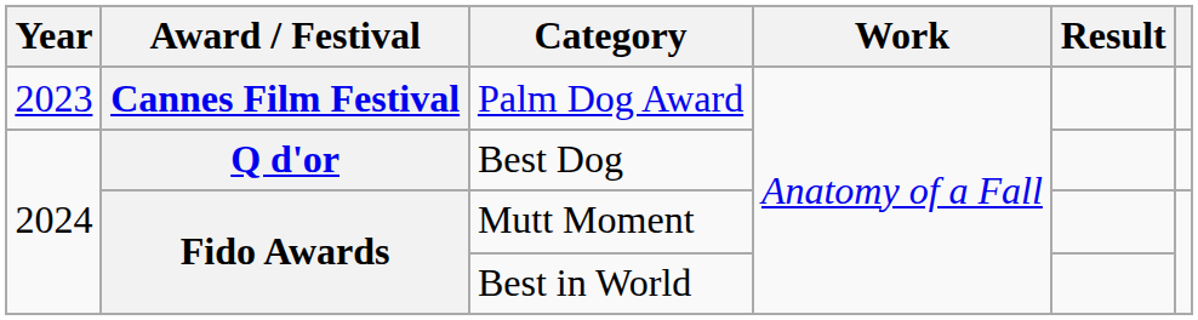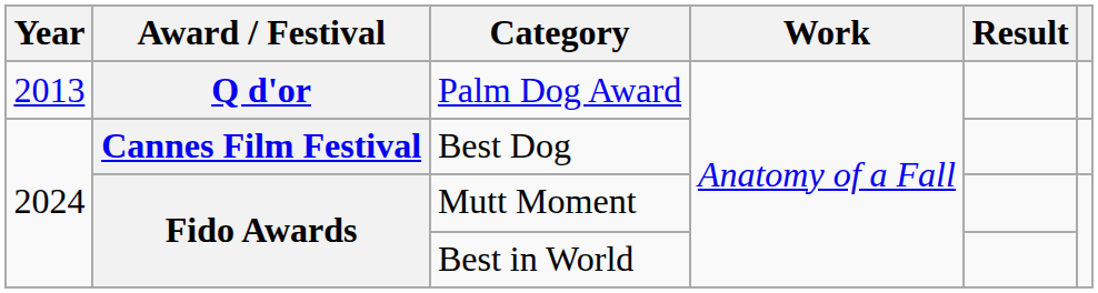Palm Dog Award | Year: 2023 -> 2013
Palm Dog Award | Award / Festival: Cannes Film Festival -> Q d'or
Best Dog | Award / Festival: Q d'or -> Cannes Film Festival
